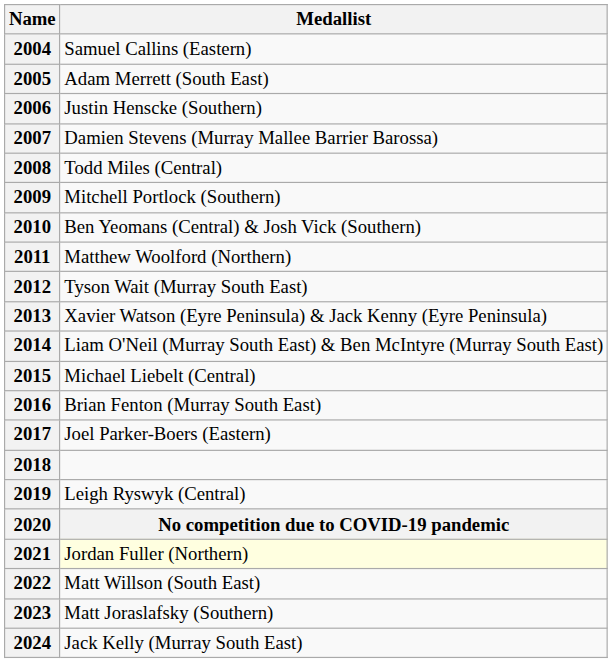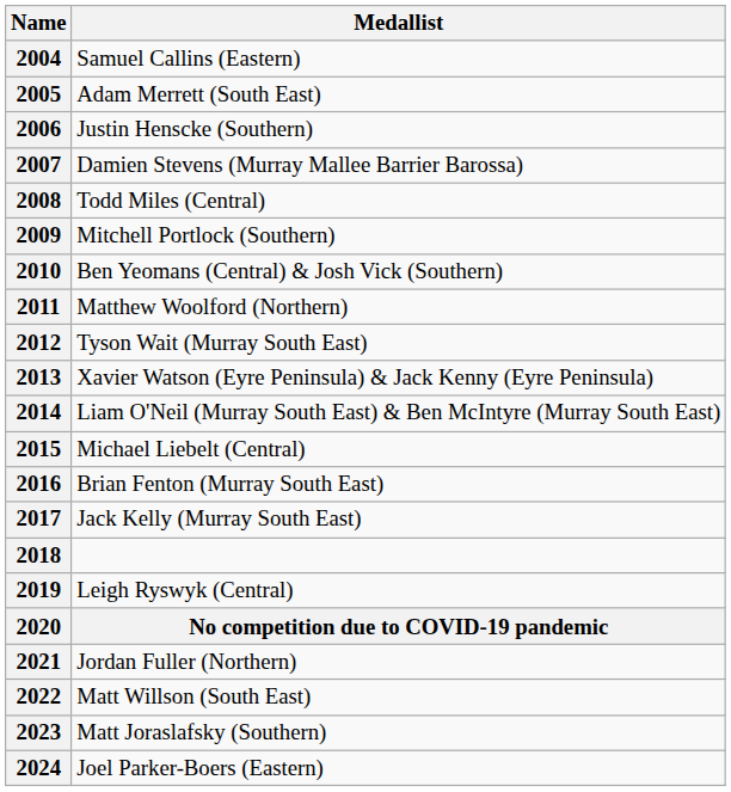2017 | Medallist: Joel Parker-Boers (Eastern) -> Jack Kelly (Murray South East)
2021 | Medallist: lightyellow background -> no background
2024 | Medallist: Jack Kelly (Murray South East) -> Joel Parker-Boers (Eastern)
